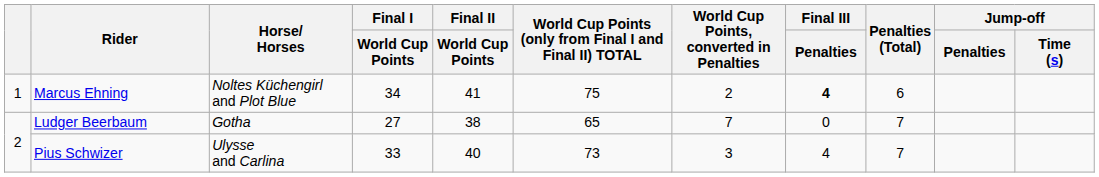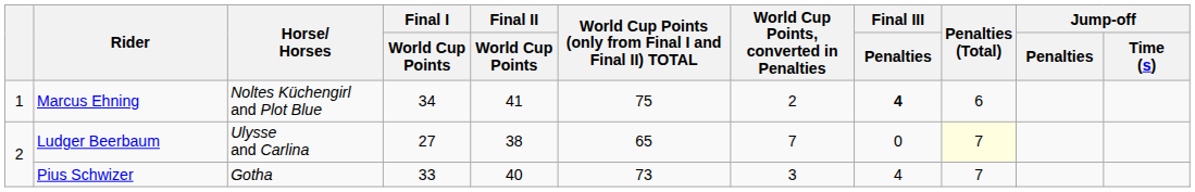Ludger Beerbaum | Horse/ Horses: Gotha -> Ulysse and Carlina
Ludger Beerbaum | Penalties (Total): no background -> lightyellow background
Pius Schwizer | Horse/ Horses: Ulysse and Carlina -> Gotha
